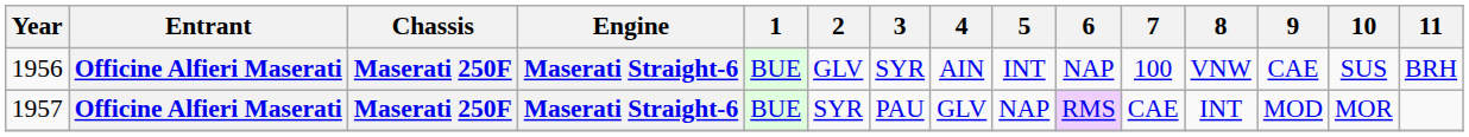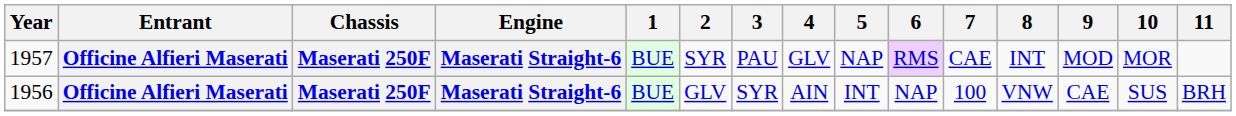rows swapped: 1956 <-> 1957
